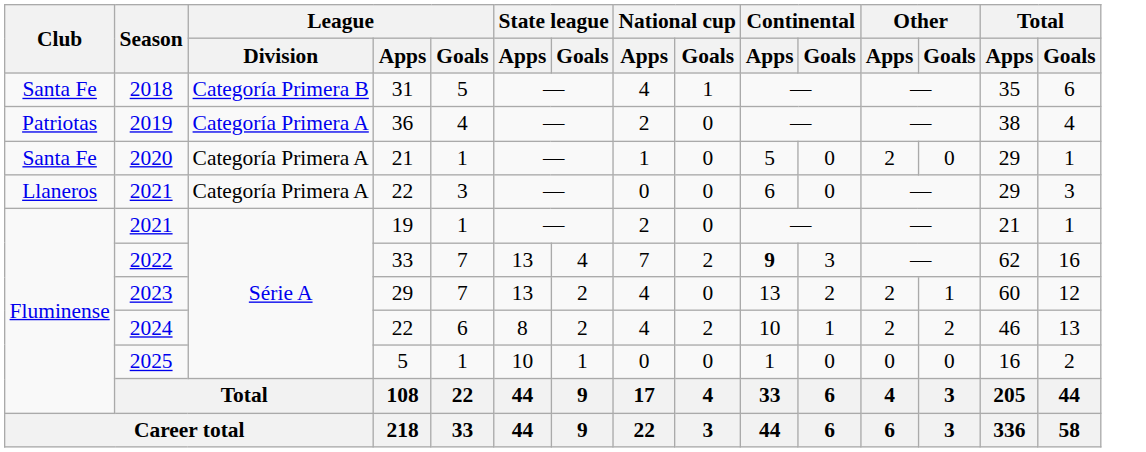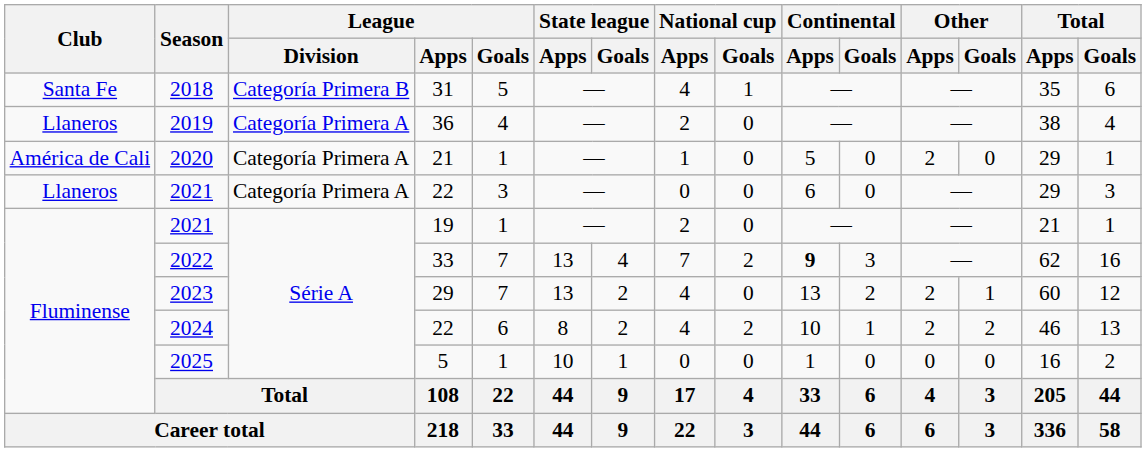2019 | Club: Patriotas -> Llaneros
2020 | Club: Santa Fe -> América de Cali
